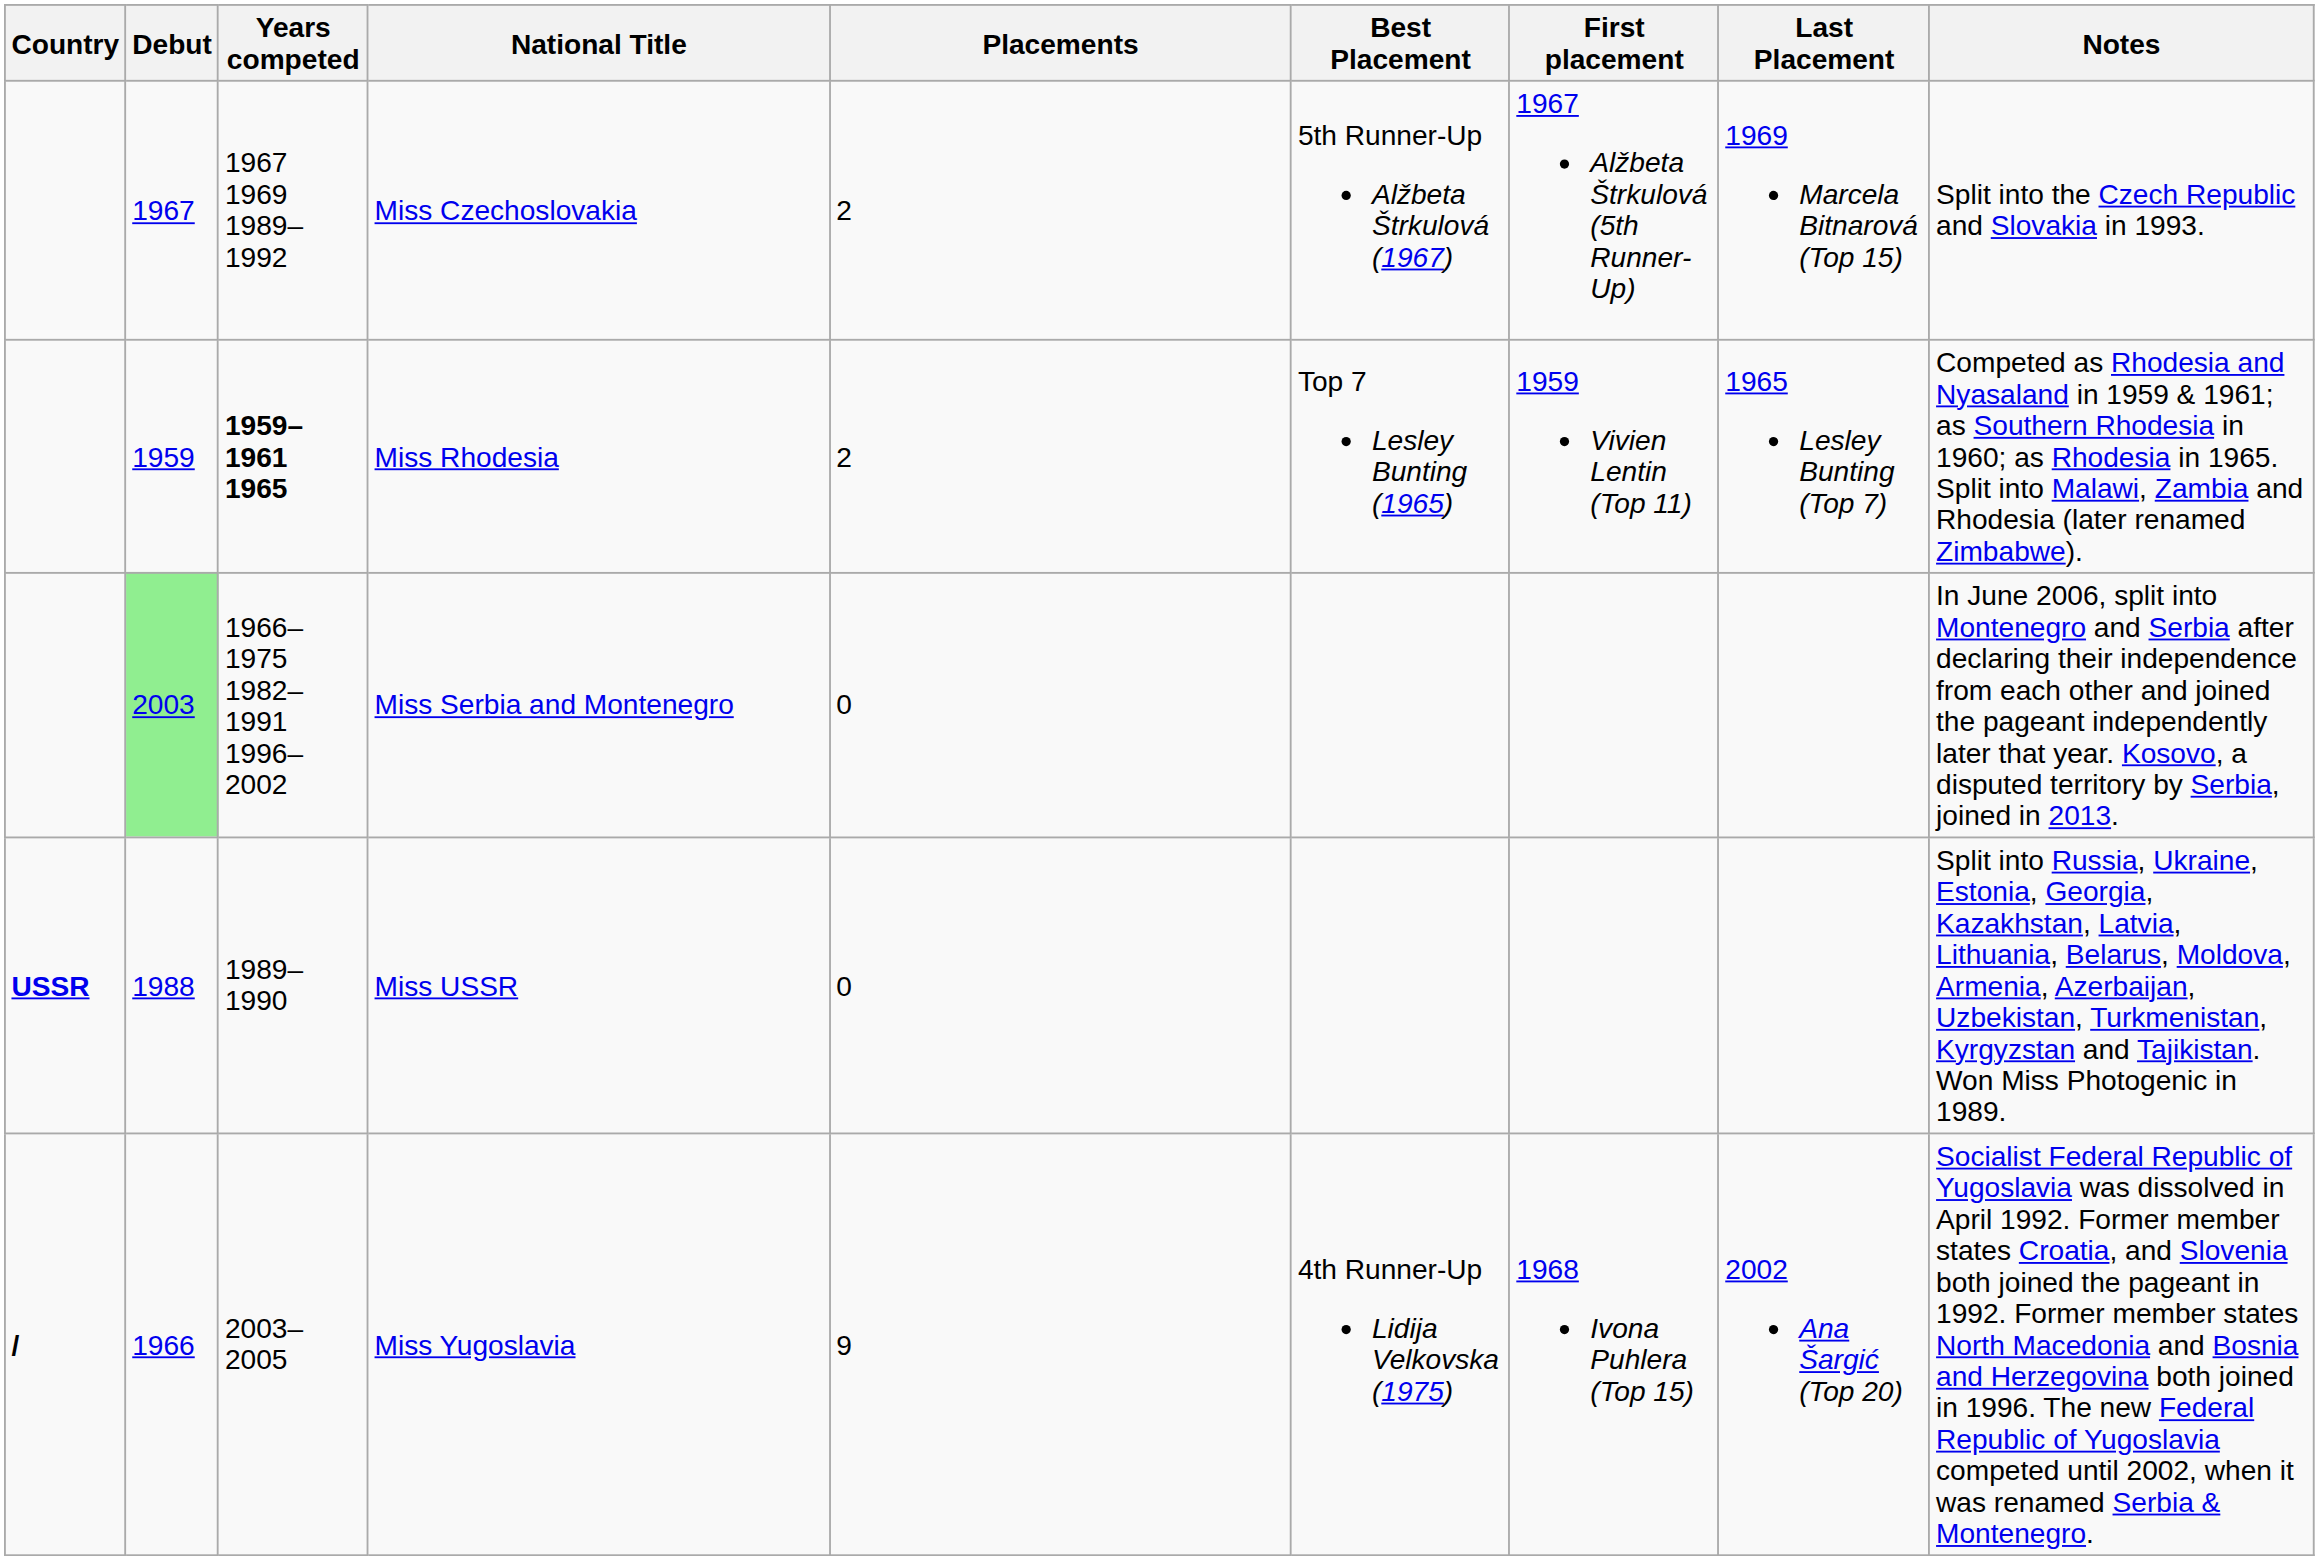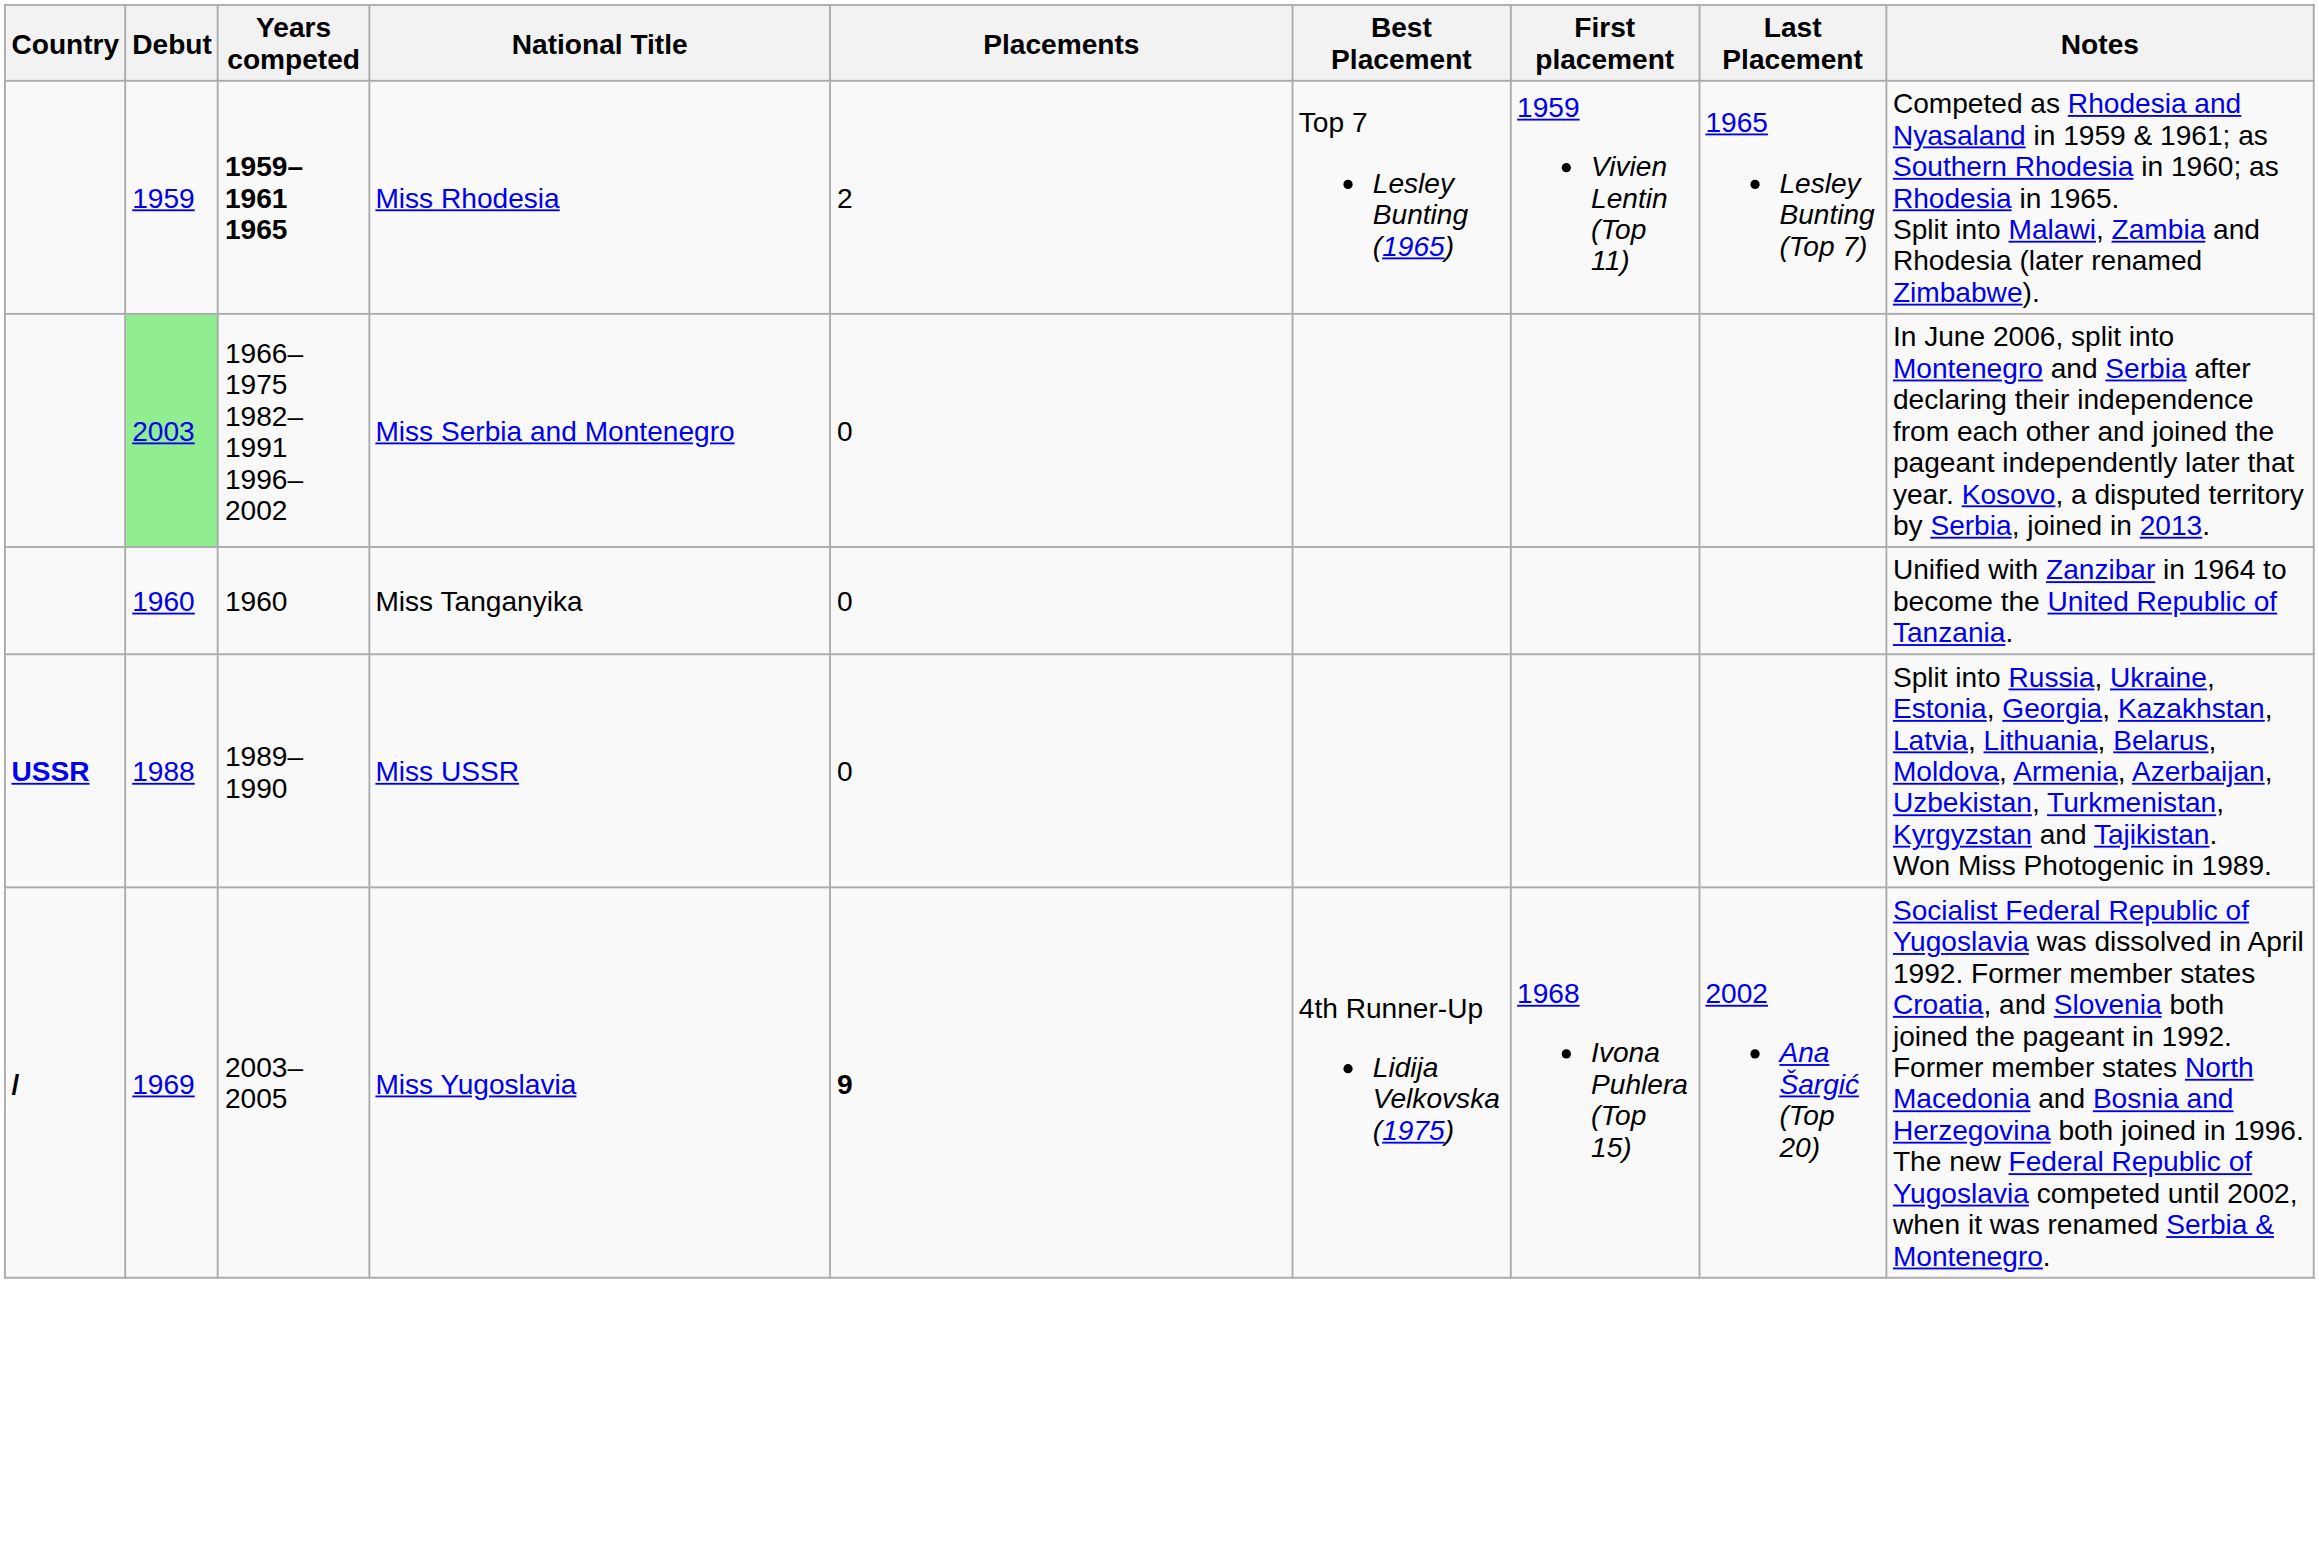- row: 1967 | 1967 1969 1989–1992 | Miss Czechoslovakia | 2 | 5th Runner-Up Alžbeta Štrkulová (1967) | 1967 Alžbeta Štrkulová (5th Runner-Up) | 1969 Marcela Bitnarová (Top 15) | Split into the Czech Republic and Slovakia in 1993.
+ row: 1960 | 1960 | Miss Tanganyika | 0 | Unified with Zanzibar in 1964 to become the United Republic of Tanzania.
Miss Yugoslavia | Debut: 1966 -> 1969
Miss Yugoslavia | Placements: normal -> bold
